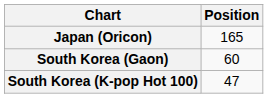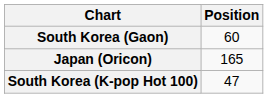rows swapped: Japan (Oricon) <-> South Korea (Gaon)
